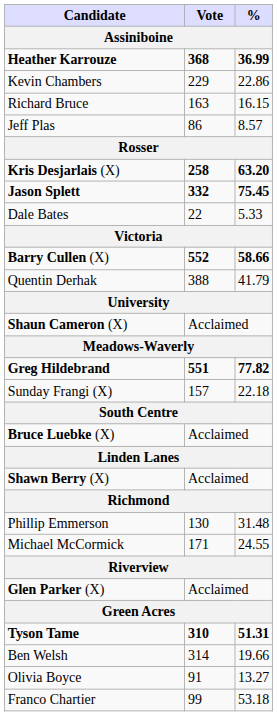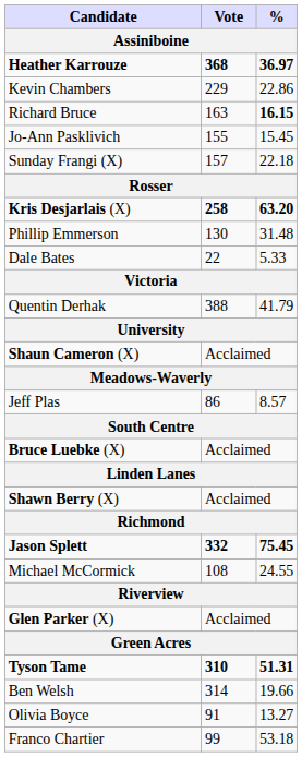Heather Karrouze | %: 36.99 -> 36.97
Richard Bruce | %: normal -> bold
+ row: Jo-Ann Pasklivich | 155 | 15.45
rows swapped: Jeff Plas <-> Sunday Frangi (X)
rows swapped: Phillip Emmerson <-> Jason Splett
- row: Barry Cullen (X) | 552 | 58.66
- row: Greg Hildebrand | 551 | 77.82
Michael McCormick | Vote: 171 -> 108
